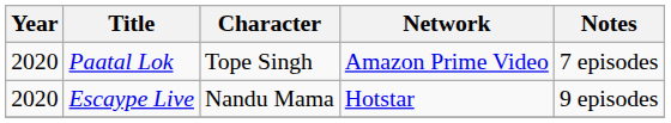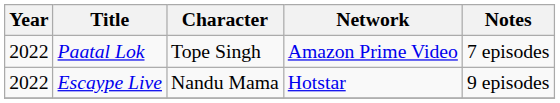Paatal Lok | Year: 2020 -> 2022
Escaype Live | Year: 2020 -> 2022
